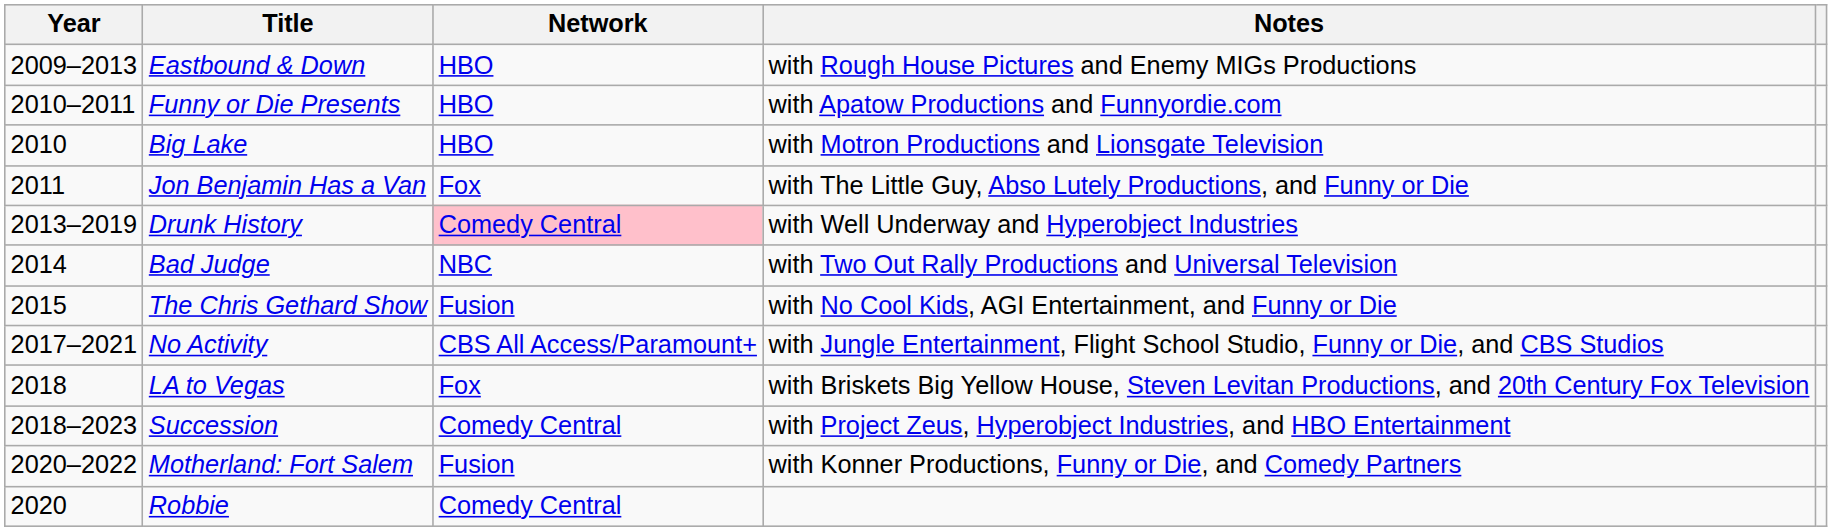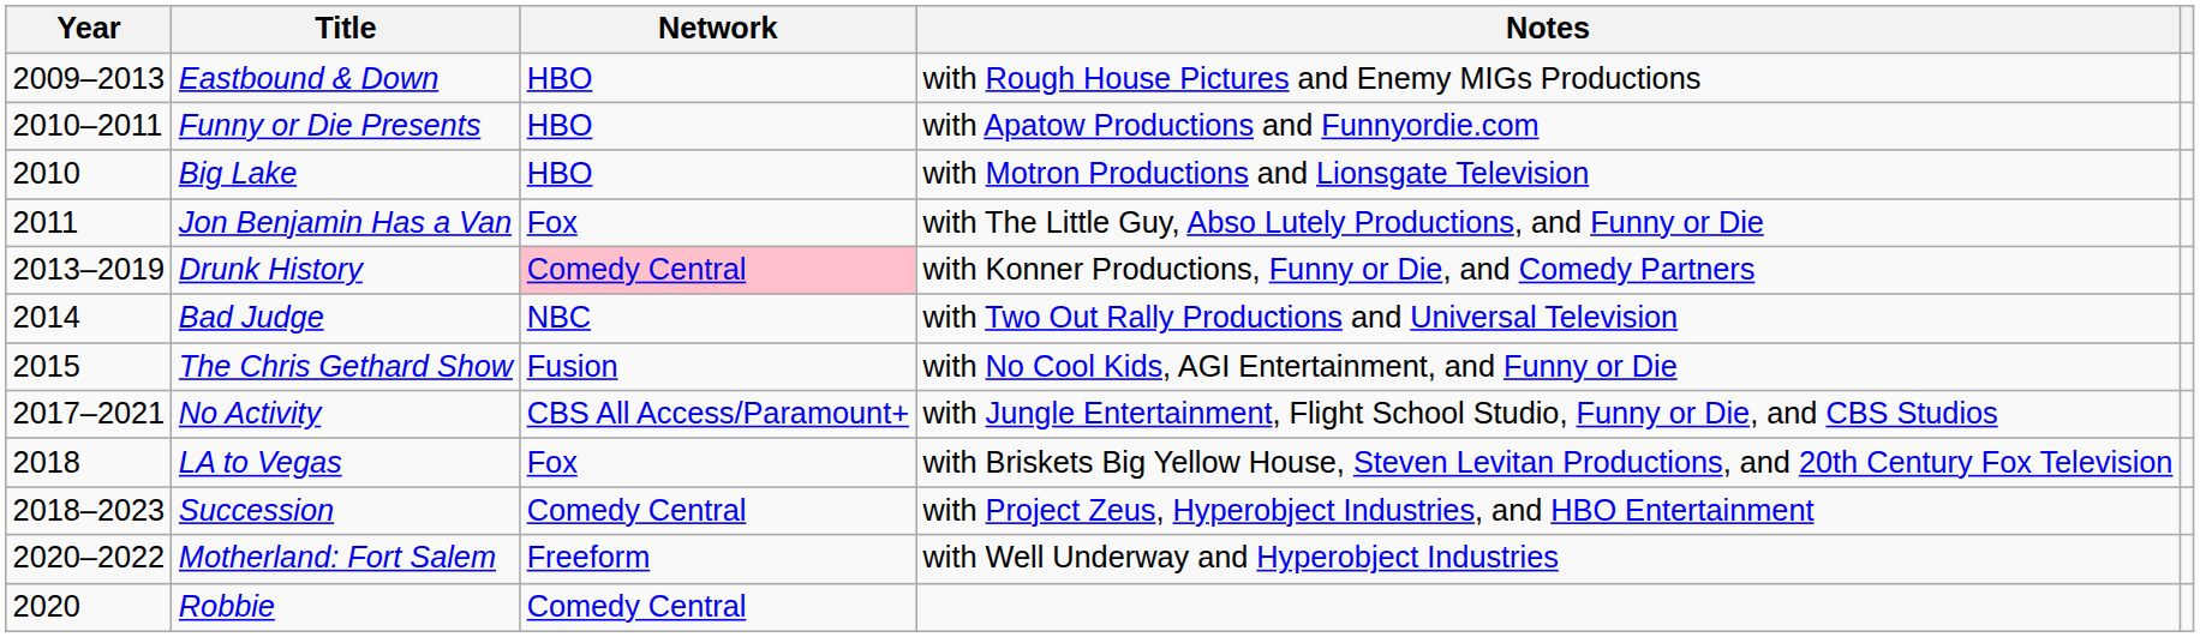Drunk History | Notes: with Well Underway and Hyperobject Industries -> with Konner Productions, Funny or Die, and Comedy Partners
Motherland: Fort Salem | Network: Fusion -> Freeform
Motherland: Fort Salem | Notes: with Konner Productions, Funny or Die, and Comedy Partners -> with Well Underway and Hyperobject Industries
